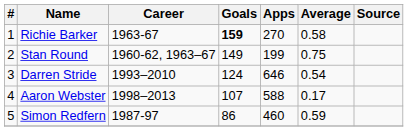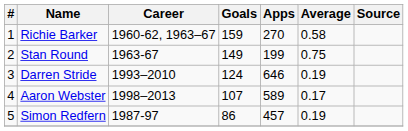Richie Barker | Career: 1963-67 -> 1960-62, 1963–67
Richie Barker | Goals: bold -> normal
Stan Round | Career: 1960-62, 1963–67 -> 1963-67
Darren Stride | Average: 0.54 -> 0.19
Aaron Webster | Apps: 588 -> 589
Simon Redfern | Apps: 460 -> 457
Simon Redfern | Average: 0.59 -> 0.19
